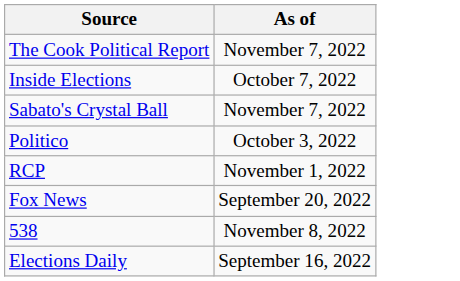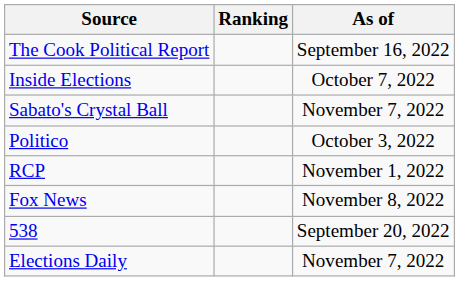+ column: Ranking
The Cook Political Report | As of: November 7, 2022 -> September 16, 2022
Fox News | As of: September 20, 2022 -> November 8, 2022
538 | As of: November 8, 2022 -> September 20, 2022
Elections Daily | As of: September 16, 2022 -> November 7, 2022
